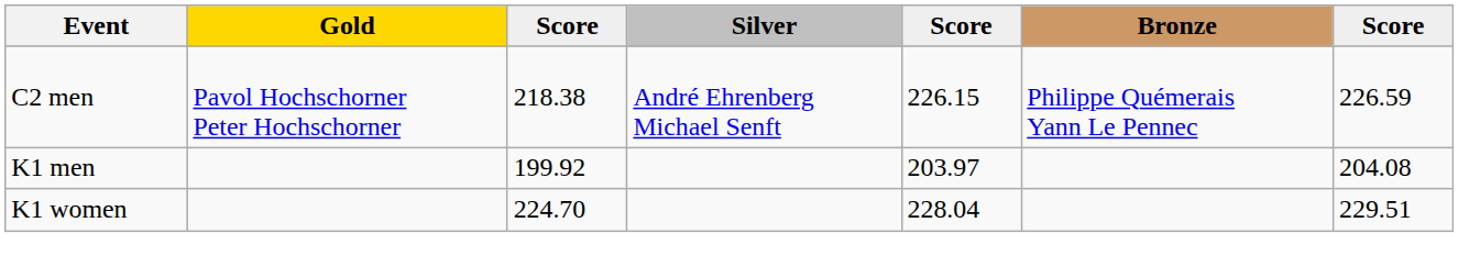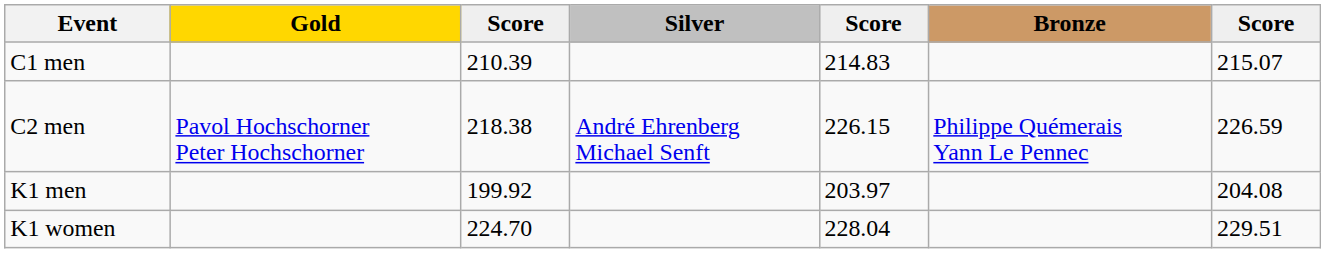+ row: C1 men | 210.39 | 214.83 | 215.07
